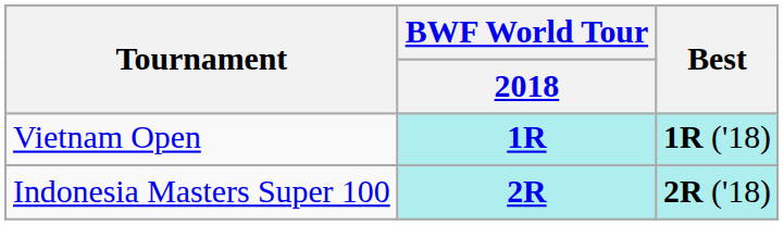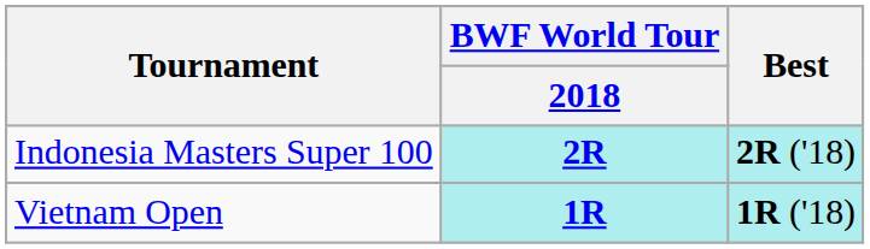rows swapped: Vietnam Open <-> Indonesia Masters Super 100
